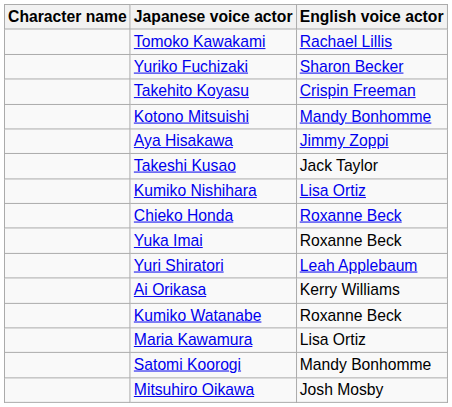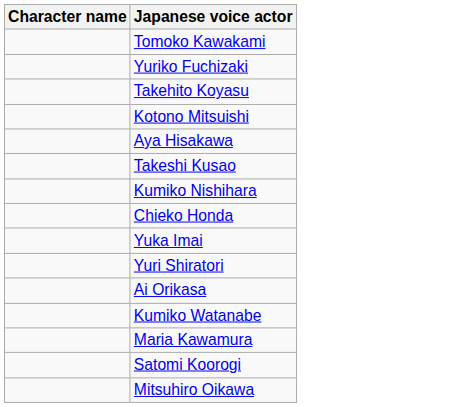- column: English voice actor | Rachael Lillis | Sharon Becker | Crispin Freeman | Mandy Bonhomme | Jimmy Zoppi | Jack Taylor | Lisa Ortiz | Roxanne Beck | Roxanne Beck | Leah Applebaum | Kerry Williams | Roxanne Beck | Lisa Ortiz | Mandy Bonhomme | Josh Mosby
